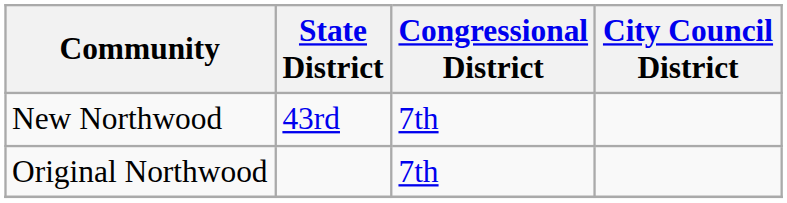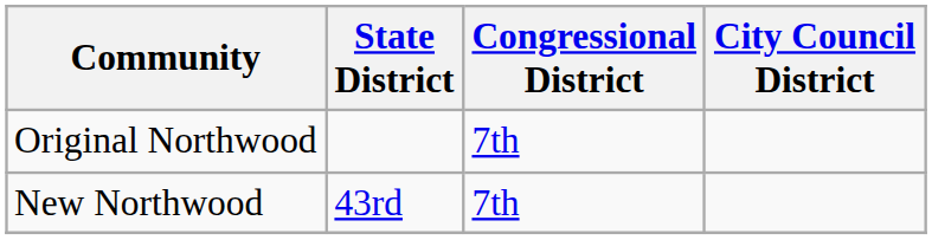rows swapped: Original Northwood <-> New Northwood
